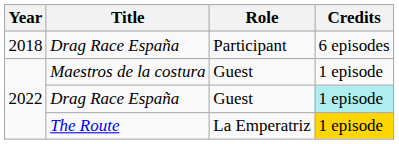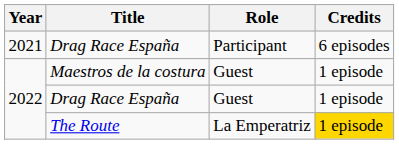Drag Race España / Participant | Year: 2018 -> 2021
Drag Race España / Guest | Credits: paleturquoise background -> no background
